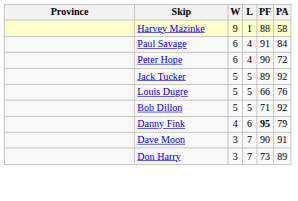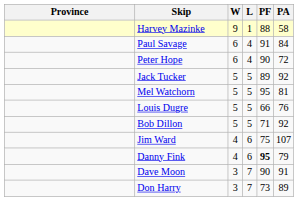+ row: Mel Watchorn | 5 | 5 | 95 | 81
+ row: Jim Ward | 4 | 6 | 75 | 107
